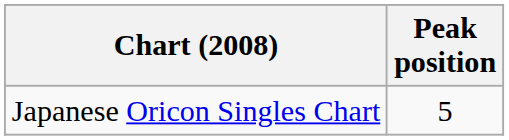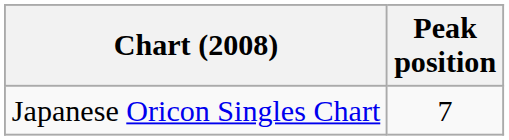Japanese Oricon Singles Chart | Peak position: 5 -> 7
